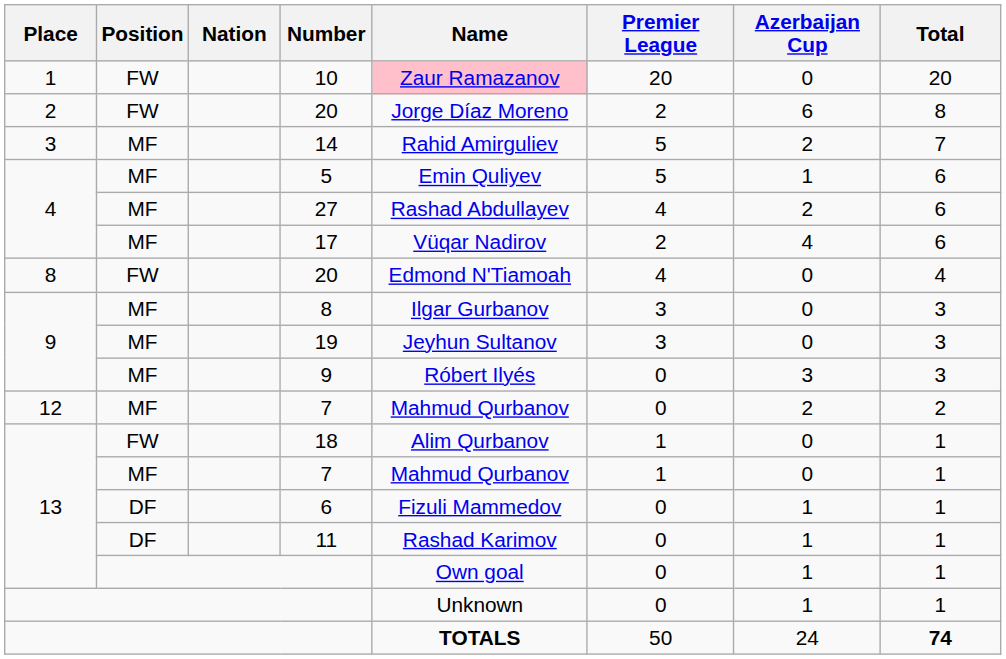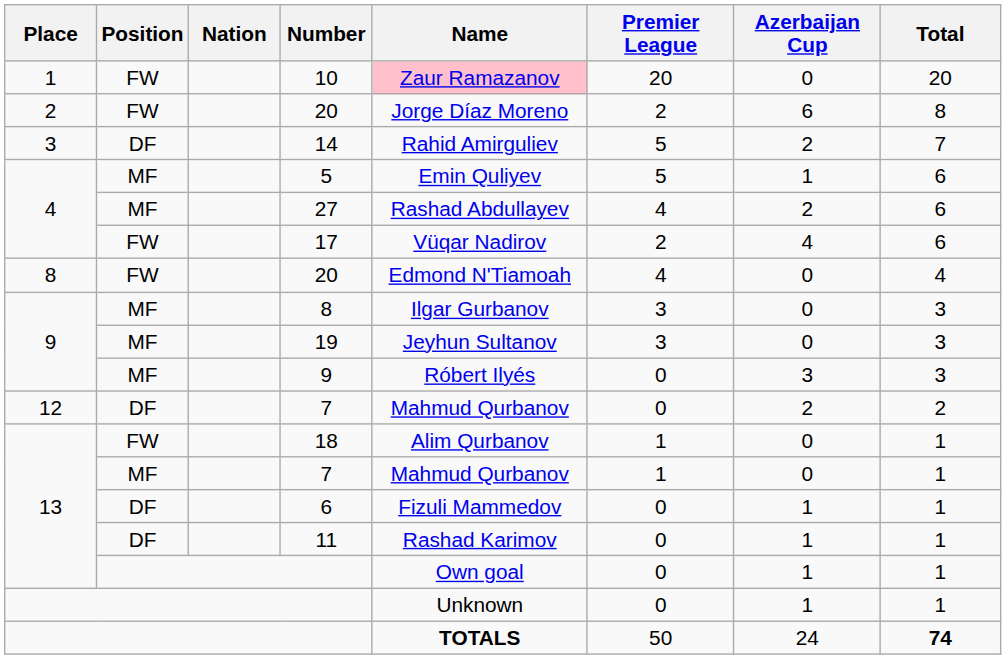14 | Position: MF -> DF
17 | Position: MF -> FW
12 / 7 | Position: MF -> DF
